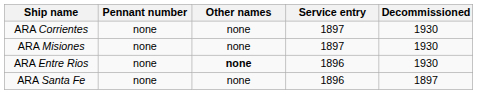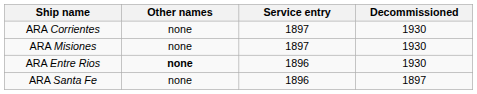- column: Pennant number | none | none | none | none
